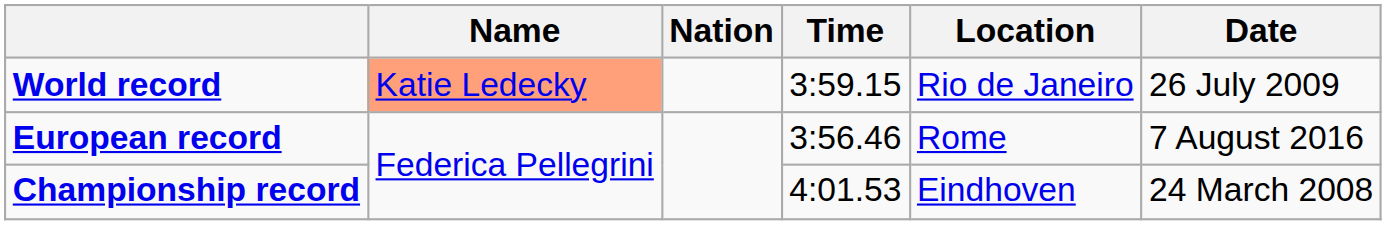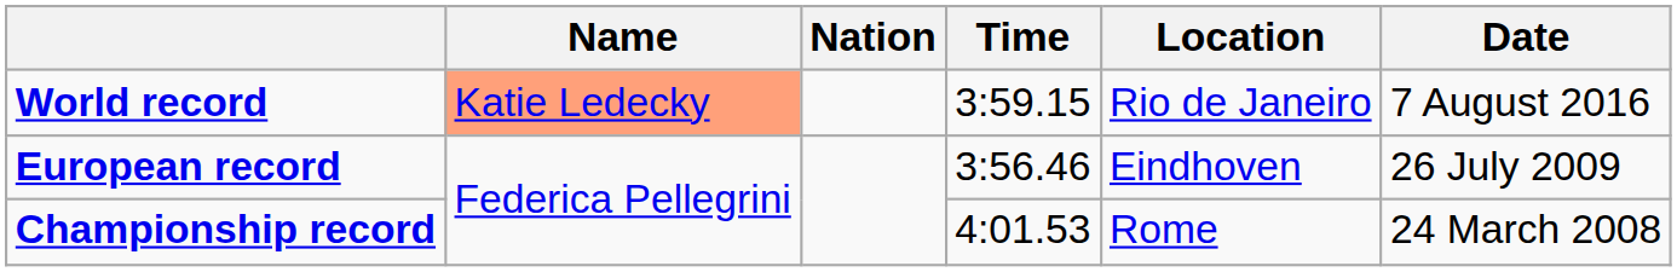World record | Date: 26 July 2009 -> 7 August 2016
European record | Location: Rome -> Eindhoven
European record | Date: 7 August 2016 -> 26 July 2009
Championship record | Location: Eindhoven -> Rome
